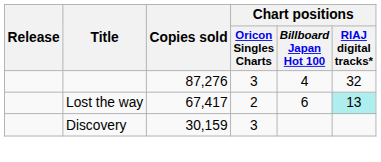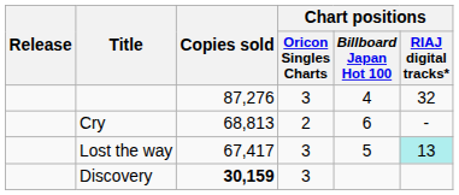+ row: Cry | 68,813 | 2 | 6 | -
Lost the way | Chart positions / Oricon Singles Charts: 2 -> 3
Lost the way | Chart positions / Billboard Japan Hot 100: 6 -> 5
Discovery | Copies sold: normal -> bold
